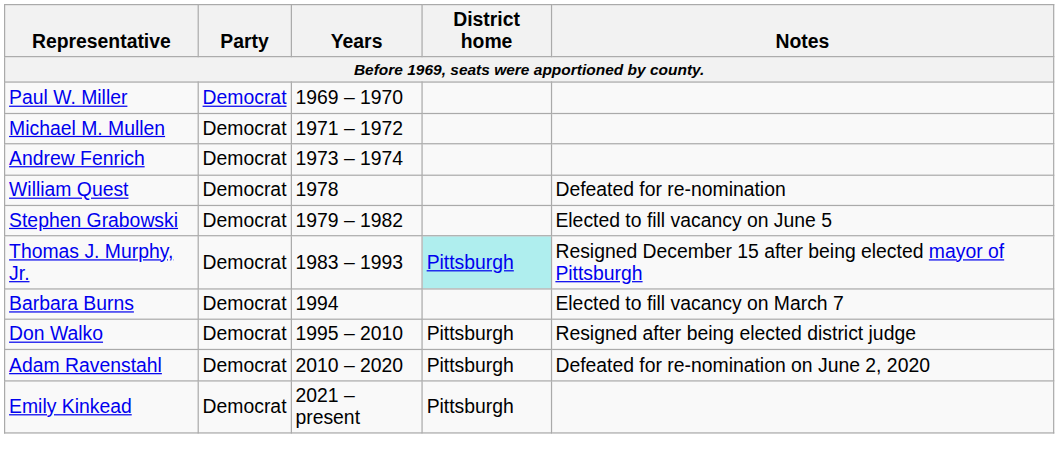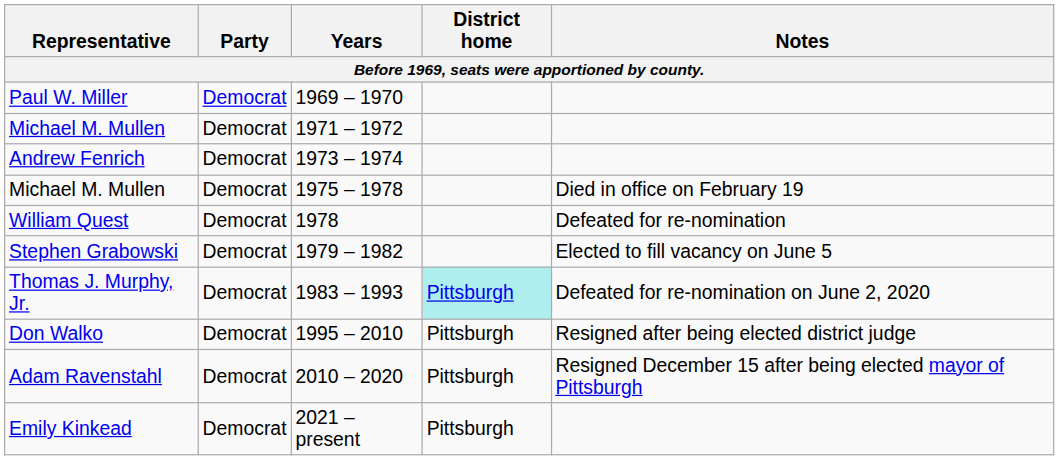+ row: Michael M. Mullen | Democrat | 1975 – 1978 | Died in office on February 19
Thomas J. Murphy, Jr. | Notes: Resigned December 15 after being elected mayor of Pittsburgh -> Defeated for re-nomination on June 2, 2020
- row: Barbara Burns | Democrat | 1994 | Elected to fill vacancy on March 7
Adam Ravenstahl | Notes: Defeated for re-nomination on June 2, 2020 -> Resigned December 15 after being elected mayor of Pittsburgh
